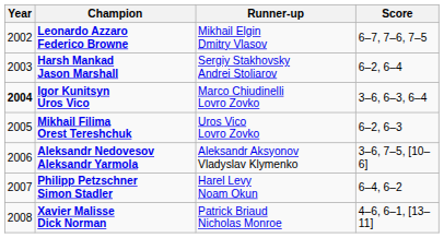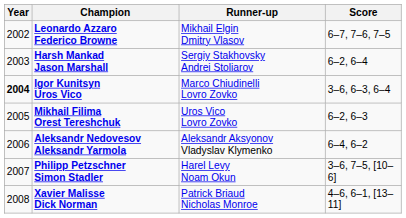Aleksandr Nedovesov Aleksandr Yarmola | Score: 3–6, 7–5, [10–6] -> 6–4, 6–2
Philipp Petzschner Simon Stadler | Score: 6–4, 6–2 -> 3–6, 7–5, [10–6]
